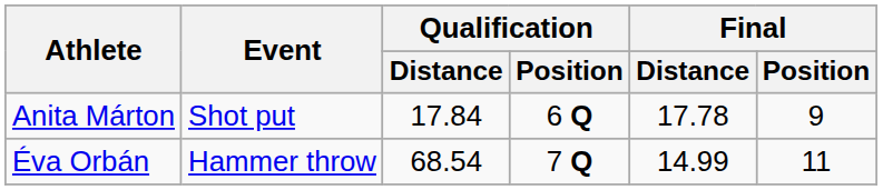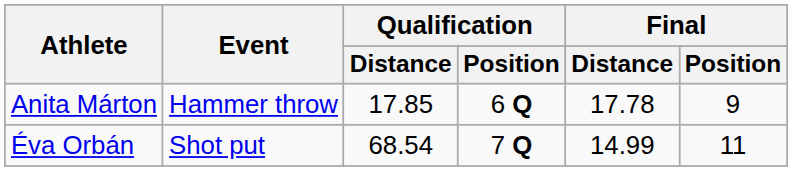Anita Márton | Event: Shot put -> Hammer throw
Anita Márton | Qualification / Distance: 17.84 -> 17.85
Éva Orbán | Event: Hammer throw -> Shot put
